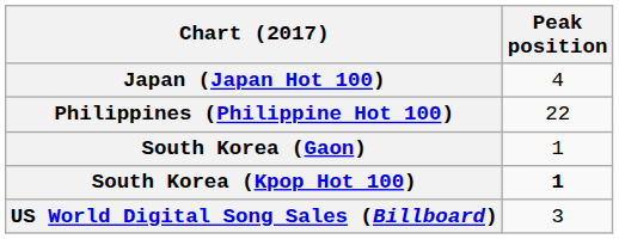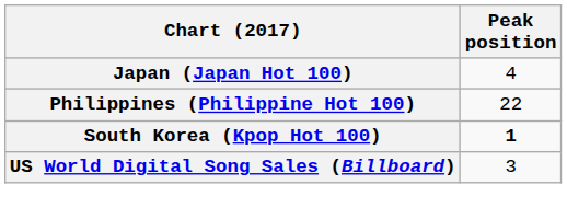- row: South Korea (Gaon) | 1
